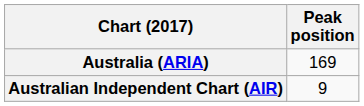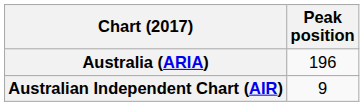Australia (ARIA) | Peak position: 169 -> 196
